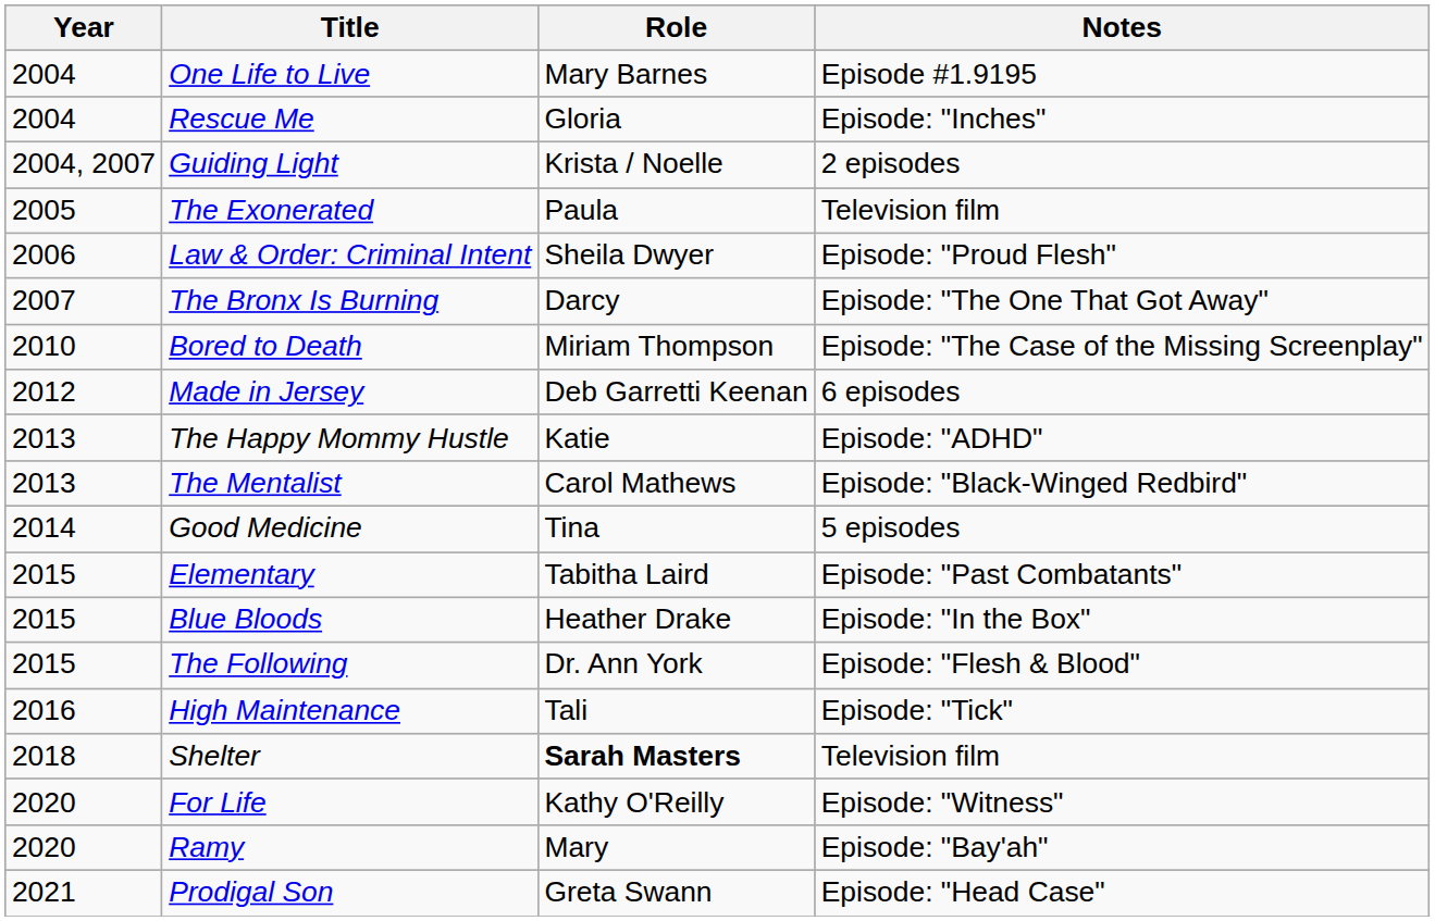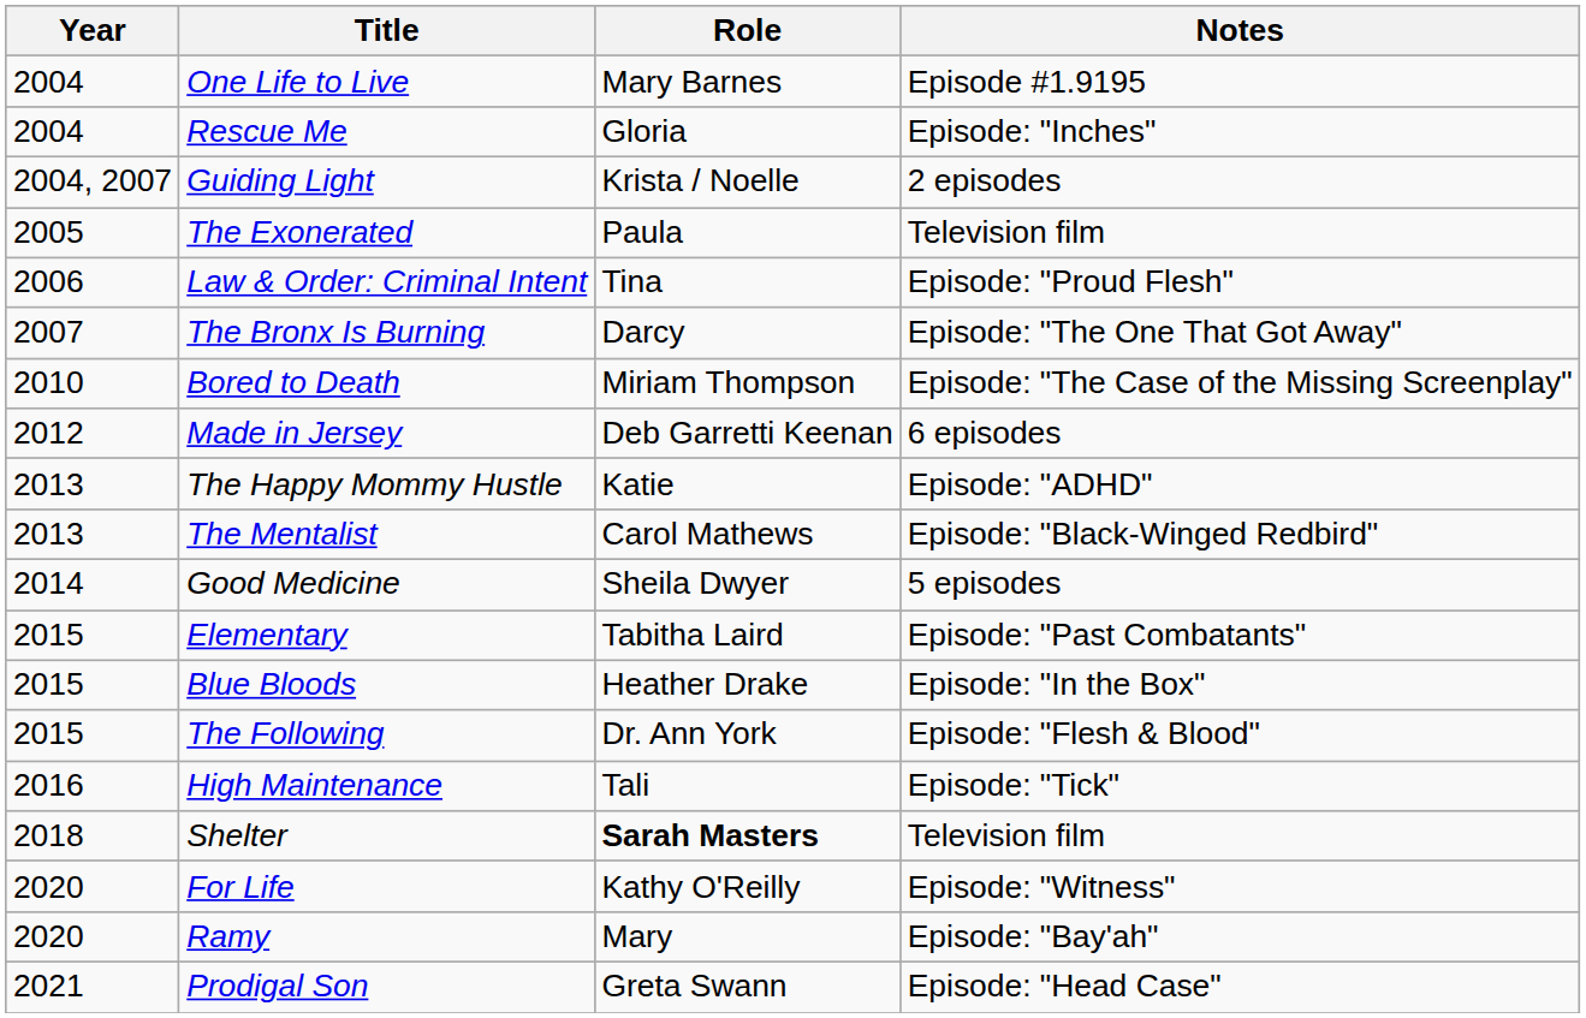Law & Order: Criminal Intent | Role: Sheila Dwyer -> Tina
Good Medicine | Role: Tina -> Sheila Dwyer
